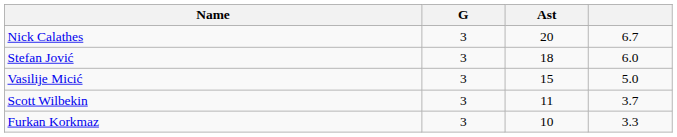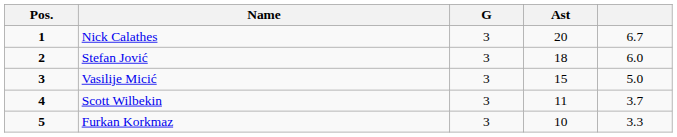+ column: Pos. | 1 | 2 | 3 | 4 | 5
